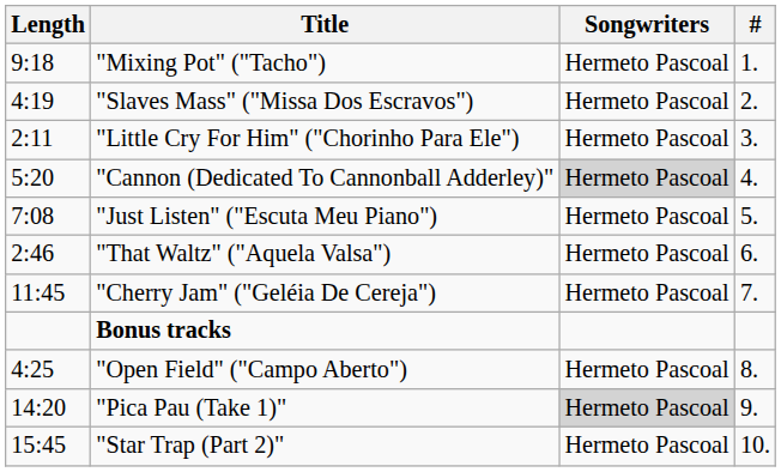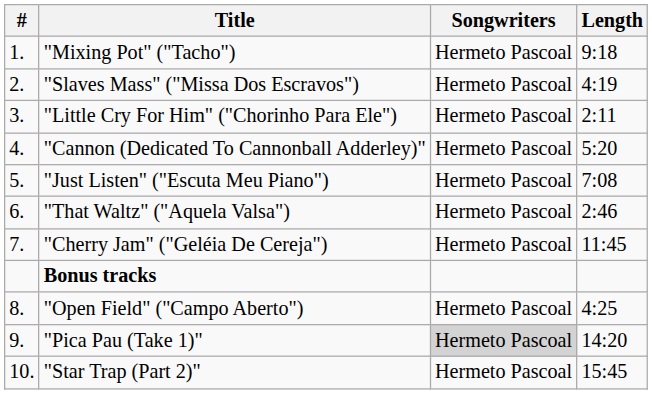columns swapped: # <-> Length
"Cannon (Dedicated To Cannonball Adderley)" | Songwriters: lightgrey background -> no background
